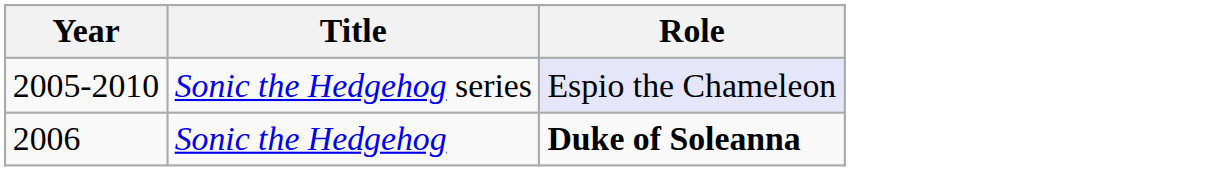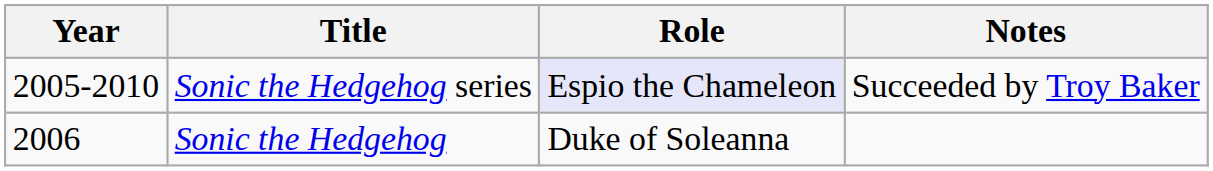+ column: Notes | Succeeded by Troy Baker
Sonic the Hedgehog | Role: bold -> normal
